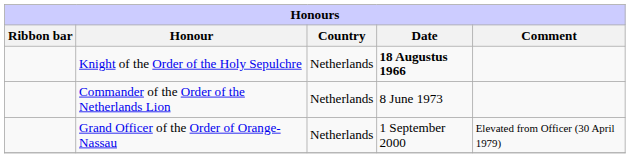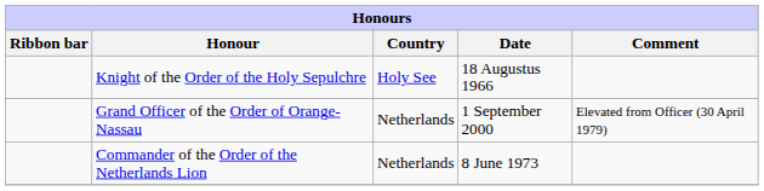Knight of the Order of the Holy Sepulchre | Country: Netherlands -> Holy See
Knight of the Order of the Holy Sepulchre | Date: bold -> normal
rows swapped: Commander of the Order of the Netherlands Lion <-> Grand Officer of the Order of Orange-Nassau
